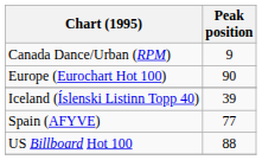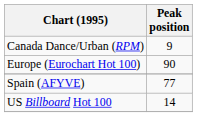- row: Iceland (Íslenski Listinn Topp 40) | 39
US Billboard Hot 100 | Peak position: 88 -> 14
